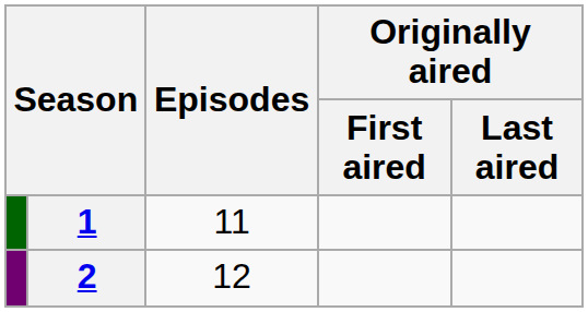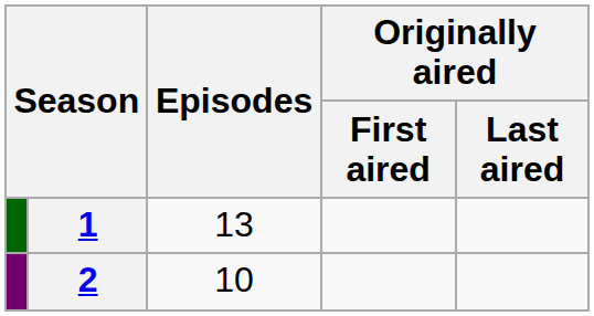1 | Episodes: 11 -> 13
2 | Episodes: 12 -> 10
